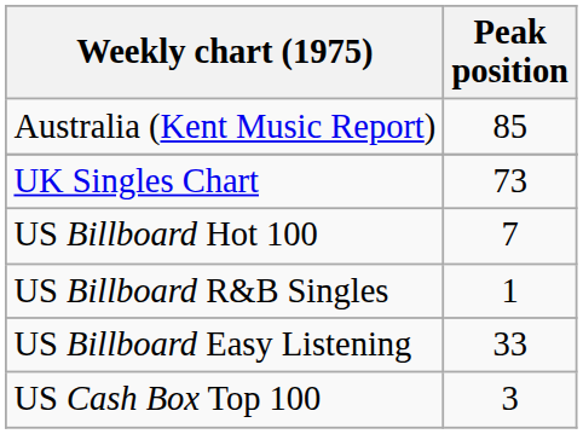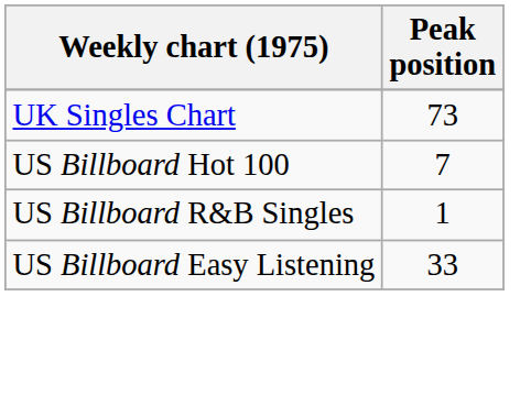- row: Australia (Kent Music Report) | 85
- row: US Cash Box Top 100 | 3
